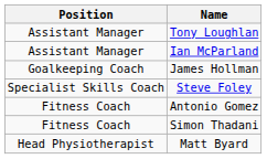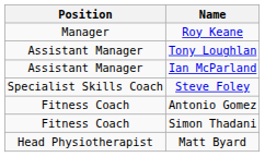+ row: Manager | Roy Keane
- row: Goalkeeping Coach | James Hollman
